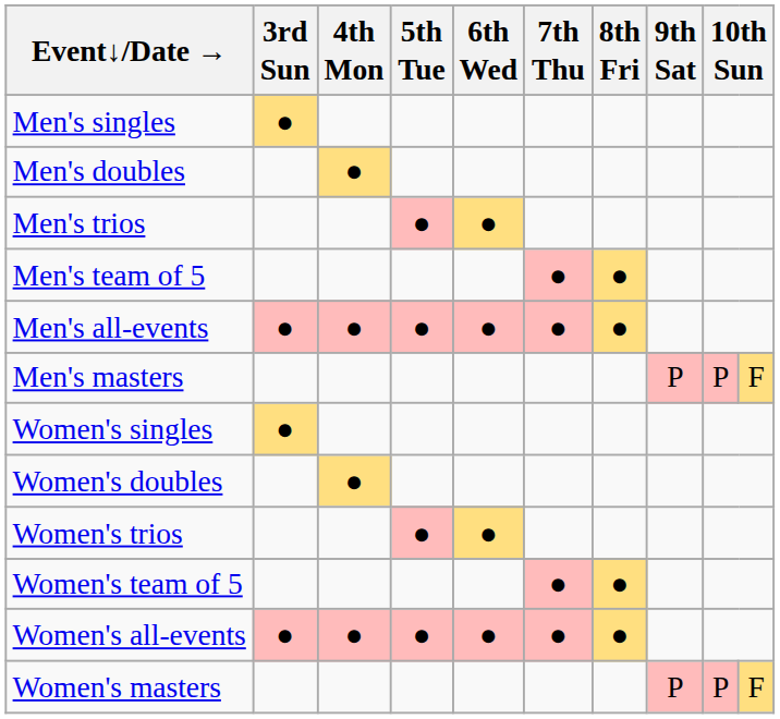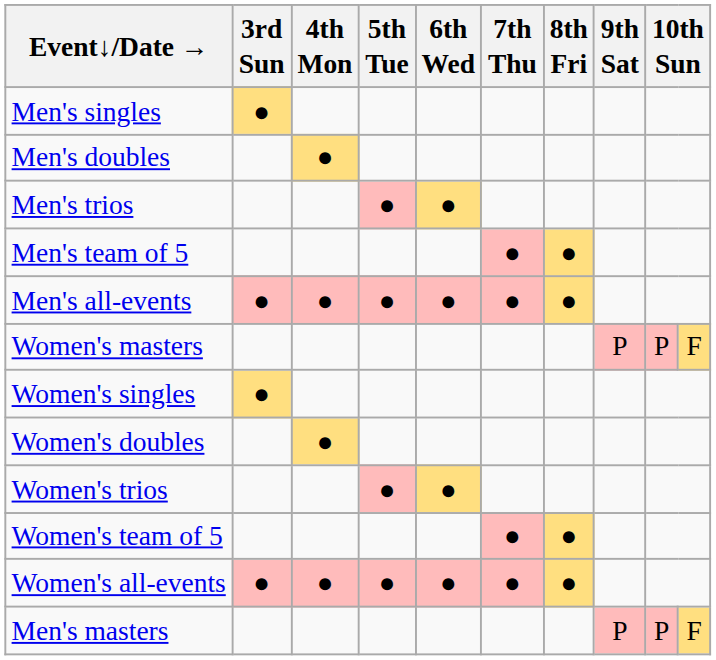rows swapped: Men's masters <-> Women's masters
